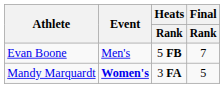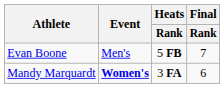Mandy Marquardt | Final / Rank: 5 -> 6
